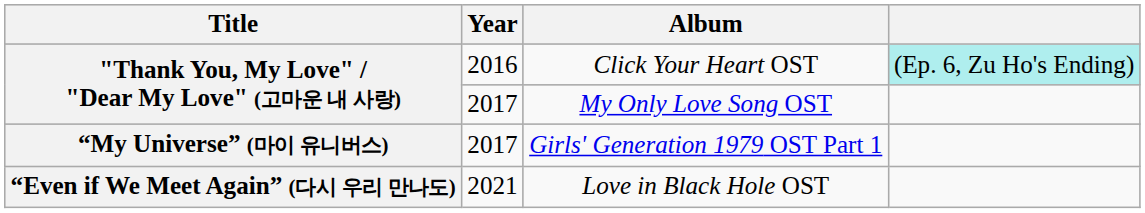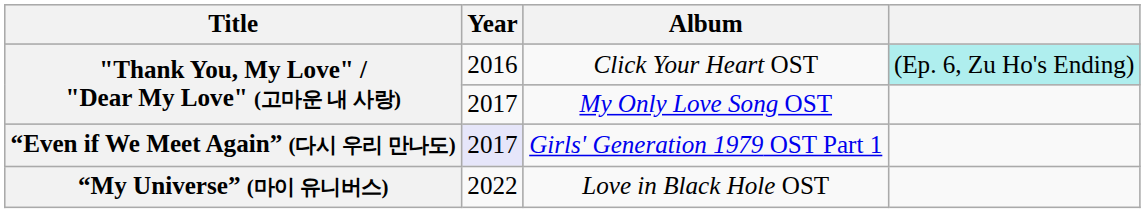Girls' Generation 1979 OST Part 1 | Title: “My Universe” (마이 유니버스) -> “Even if We Meet Again” (다시 우리 만나도)
Girls' Generation 1979 OST Part 1 | Year: no background -> lavender background
Love in Black Hole OST | Title: “Even if We Meet Again” (다시 우리 만나도) -> “My Universe” (마이 유니버스)
Love in Black Hole OST | Year: 2021 -> 2022
